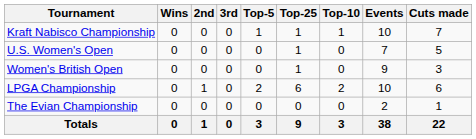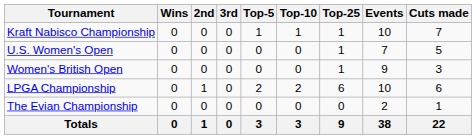columns swapped: Top-10 <-> Top-25
